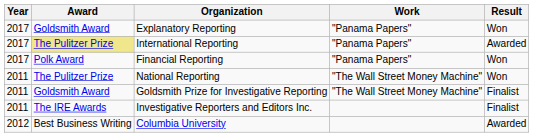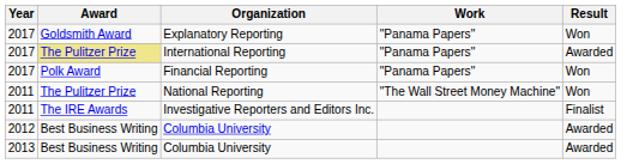- row: 2011 | Goldsmith Award | Goldsmith Prize for Investigative Reporting | "The Wall Street Money Machine" | Finalist
+ row: 2013 | Best Business Writing | Columbia University | Awarded
